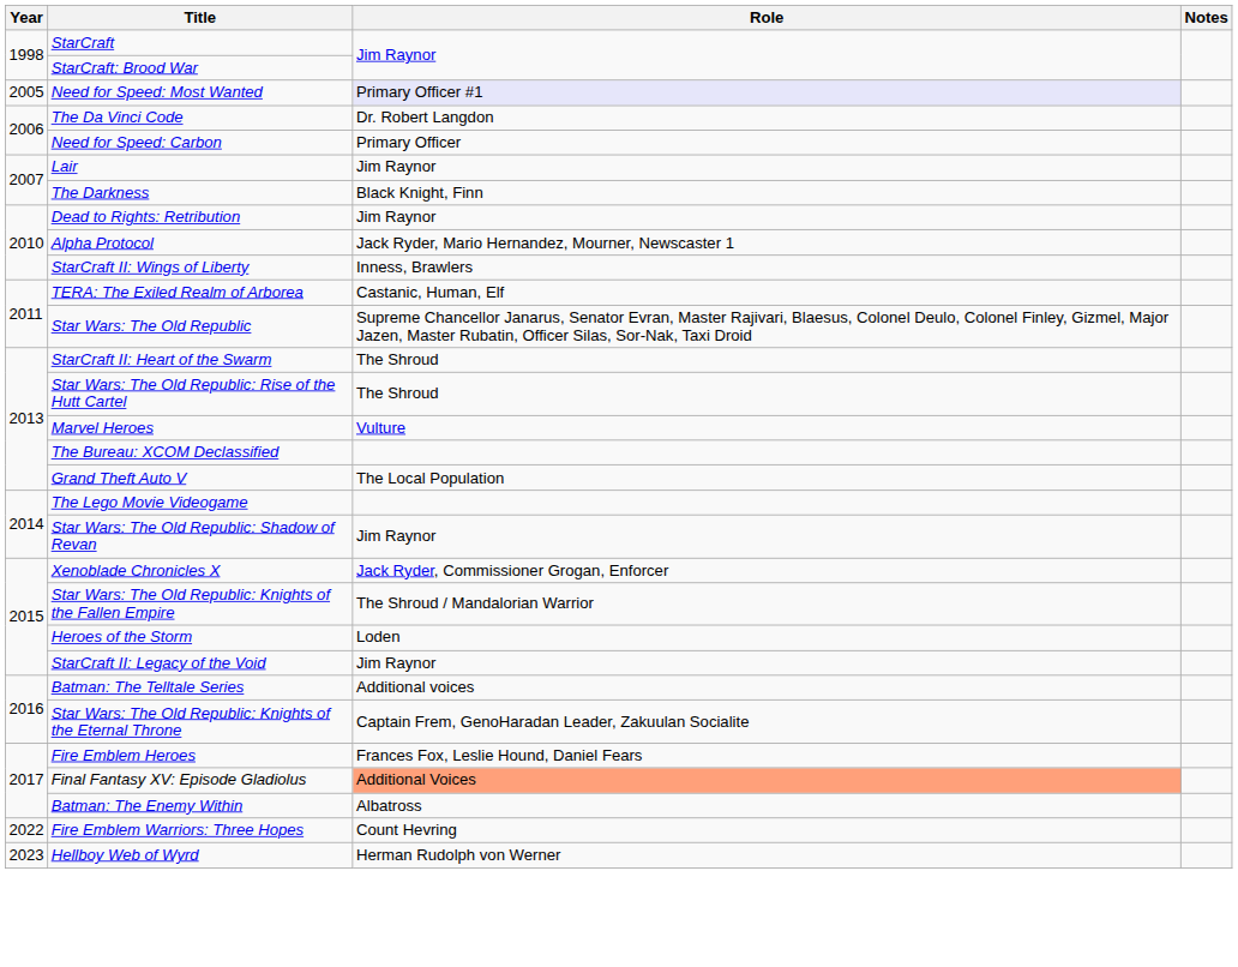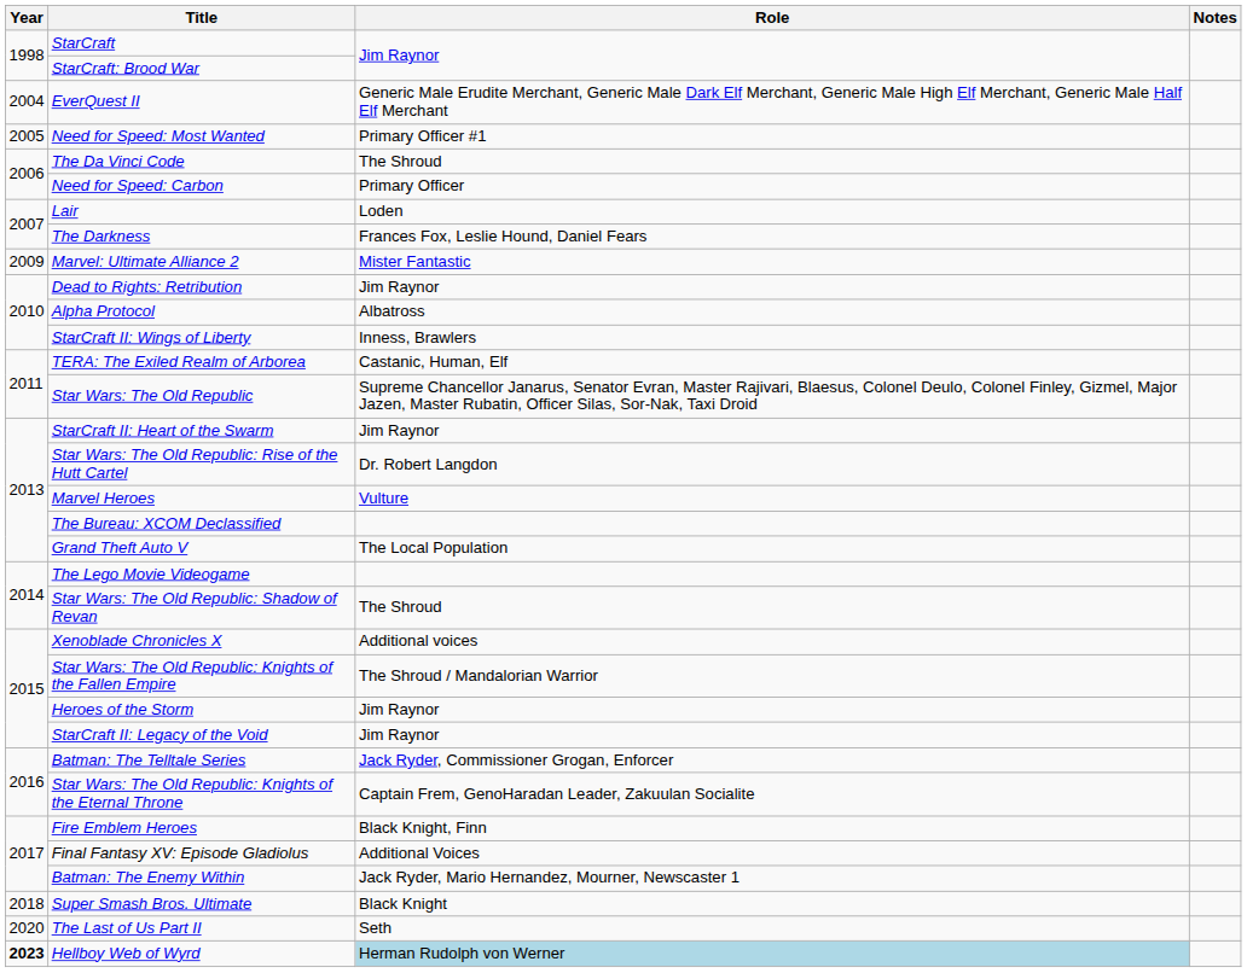+ row: 2004 | EverQuest II | Generic Male Erudite Merchant, Generic Male Dark Elf Merchant, Generic Male High Elf Merchant, Generic Male Half Elf Merchant
Need for Speed: Most Wanted | Role: lavender background -> no background
The Da Vinci Code | Role: Dr. Robert Langdon -> The Shroud
Lair | Role: Jim Raynor -> Loden
The Darkness | Role: Black Knight, Finn -> Frances Fox, Leslie Hound, Daniel Fears
+ row: 2009 | Marvel: Ultimate Alliance 2 | Mister Fantastic
Alpha Protocol | Role: Jack Ryder, Mario Hernandez, Mourner, Newscaster 1 -> Albatross
StarCraft II: Heart of the Swarm | Role: The Shroud -> Jim Raynor
Star Wars: The Old Republic: Rise of the Hutt Cartel | Role: The Shroud -> Dr. Robert Langdon
Star Wars: The Old Republic: Shadow of Revan | Role: Jim Raynor -> The Shroud
Xenoblade Chronicles X | Role: Jack Ryder, Commissioner Grogan, Enforcer -> Additional voices
Heroes of the Storm | Role: Loden -> Jim Raynor
Batman: The Telltale Series | Role: Additional voices -> Jack Ryder, Commissioner Grogan, Enforcer
Fire Emblem Heroes | Role: Frances Fox, Leslie Hound, Daniel Fears -> Black Knight, Finn
Final Fantasy XV: Episode Gladiolus | Role: lightsalmon background -> no background
Batman: The Enemy Within | Role: Albatross -> Jack Ryder, Mario Hernandez, Mourner, Newscaster 1
+ row: 2018 | Super Smash Bros. Ultimate | Black Knight
+ row: 2020 | The Last of Us Part II | Seth
- row: 2022 | Fire Emblem Warriors: Three Hopes | Count Hevring
Hellboy Web of Wyrd | Year: normal -> bold
Hellboy Web of Wyrd | Role: no background -> lightblue background
